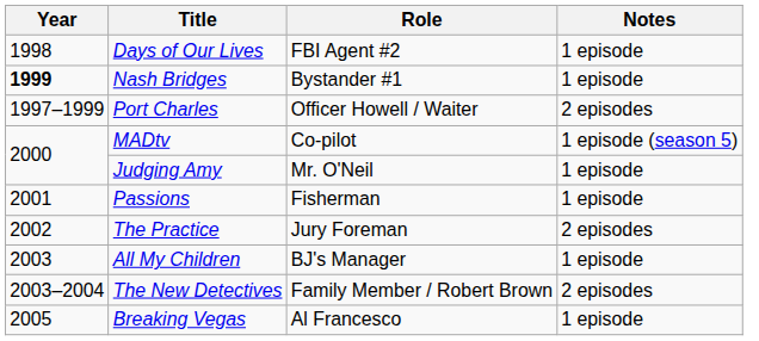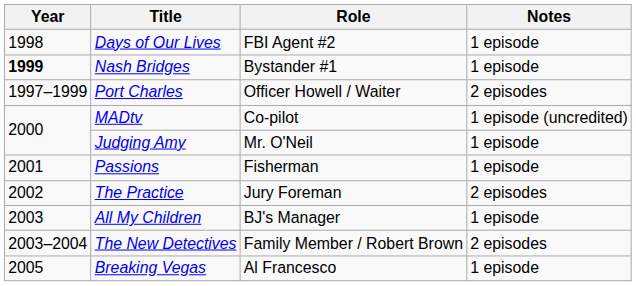MADtv | Notes: 1 episode (season 5) -> 1 episode (uncredited)
